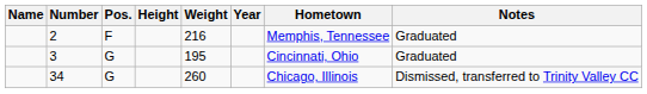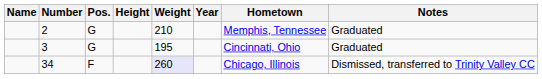2 | Pos.: F -> G
2 | Weight: 216 -> 210
34 | Pos.: G -> F
34 | Weight: no background -> lavender background
